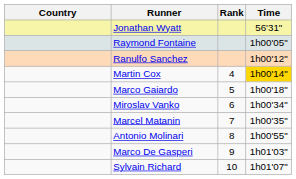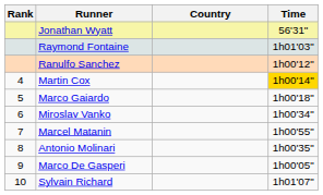columns swapped: Rank <-> Country
Raymond Fontaine | Time: 1h00'05" -> 1h01'03"
Marcel Matanin | Time: 1h00'35" -> 1h00'55"
Antonio Molinari | Time: 1h00'55" -> 1h00'35"
Marco De Gasperi | Time: 1h01'03" -> 1h00'05"
